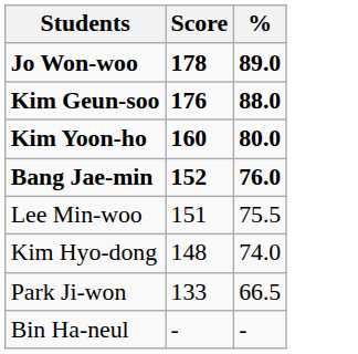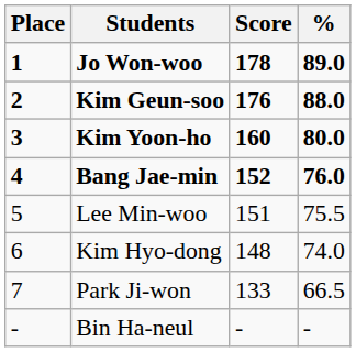+ column: Place | 1 | 2 | 3 | 4 | 5 | 6 | 7 | -
